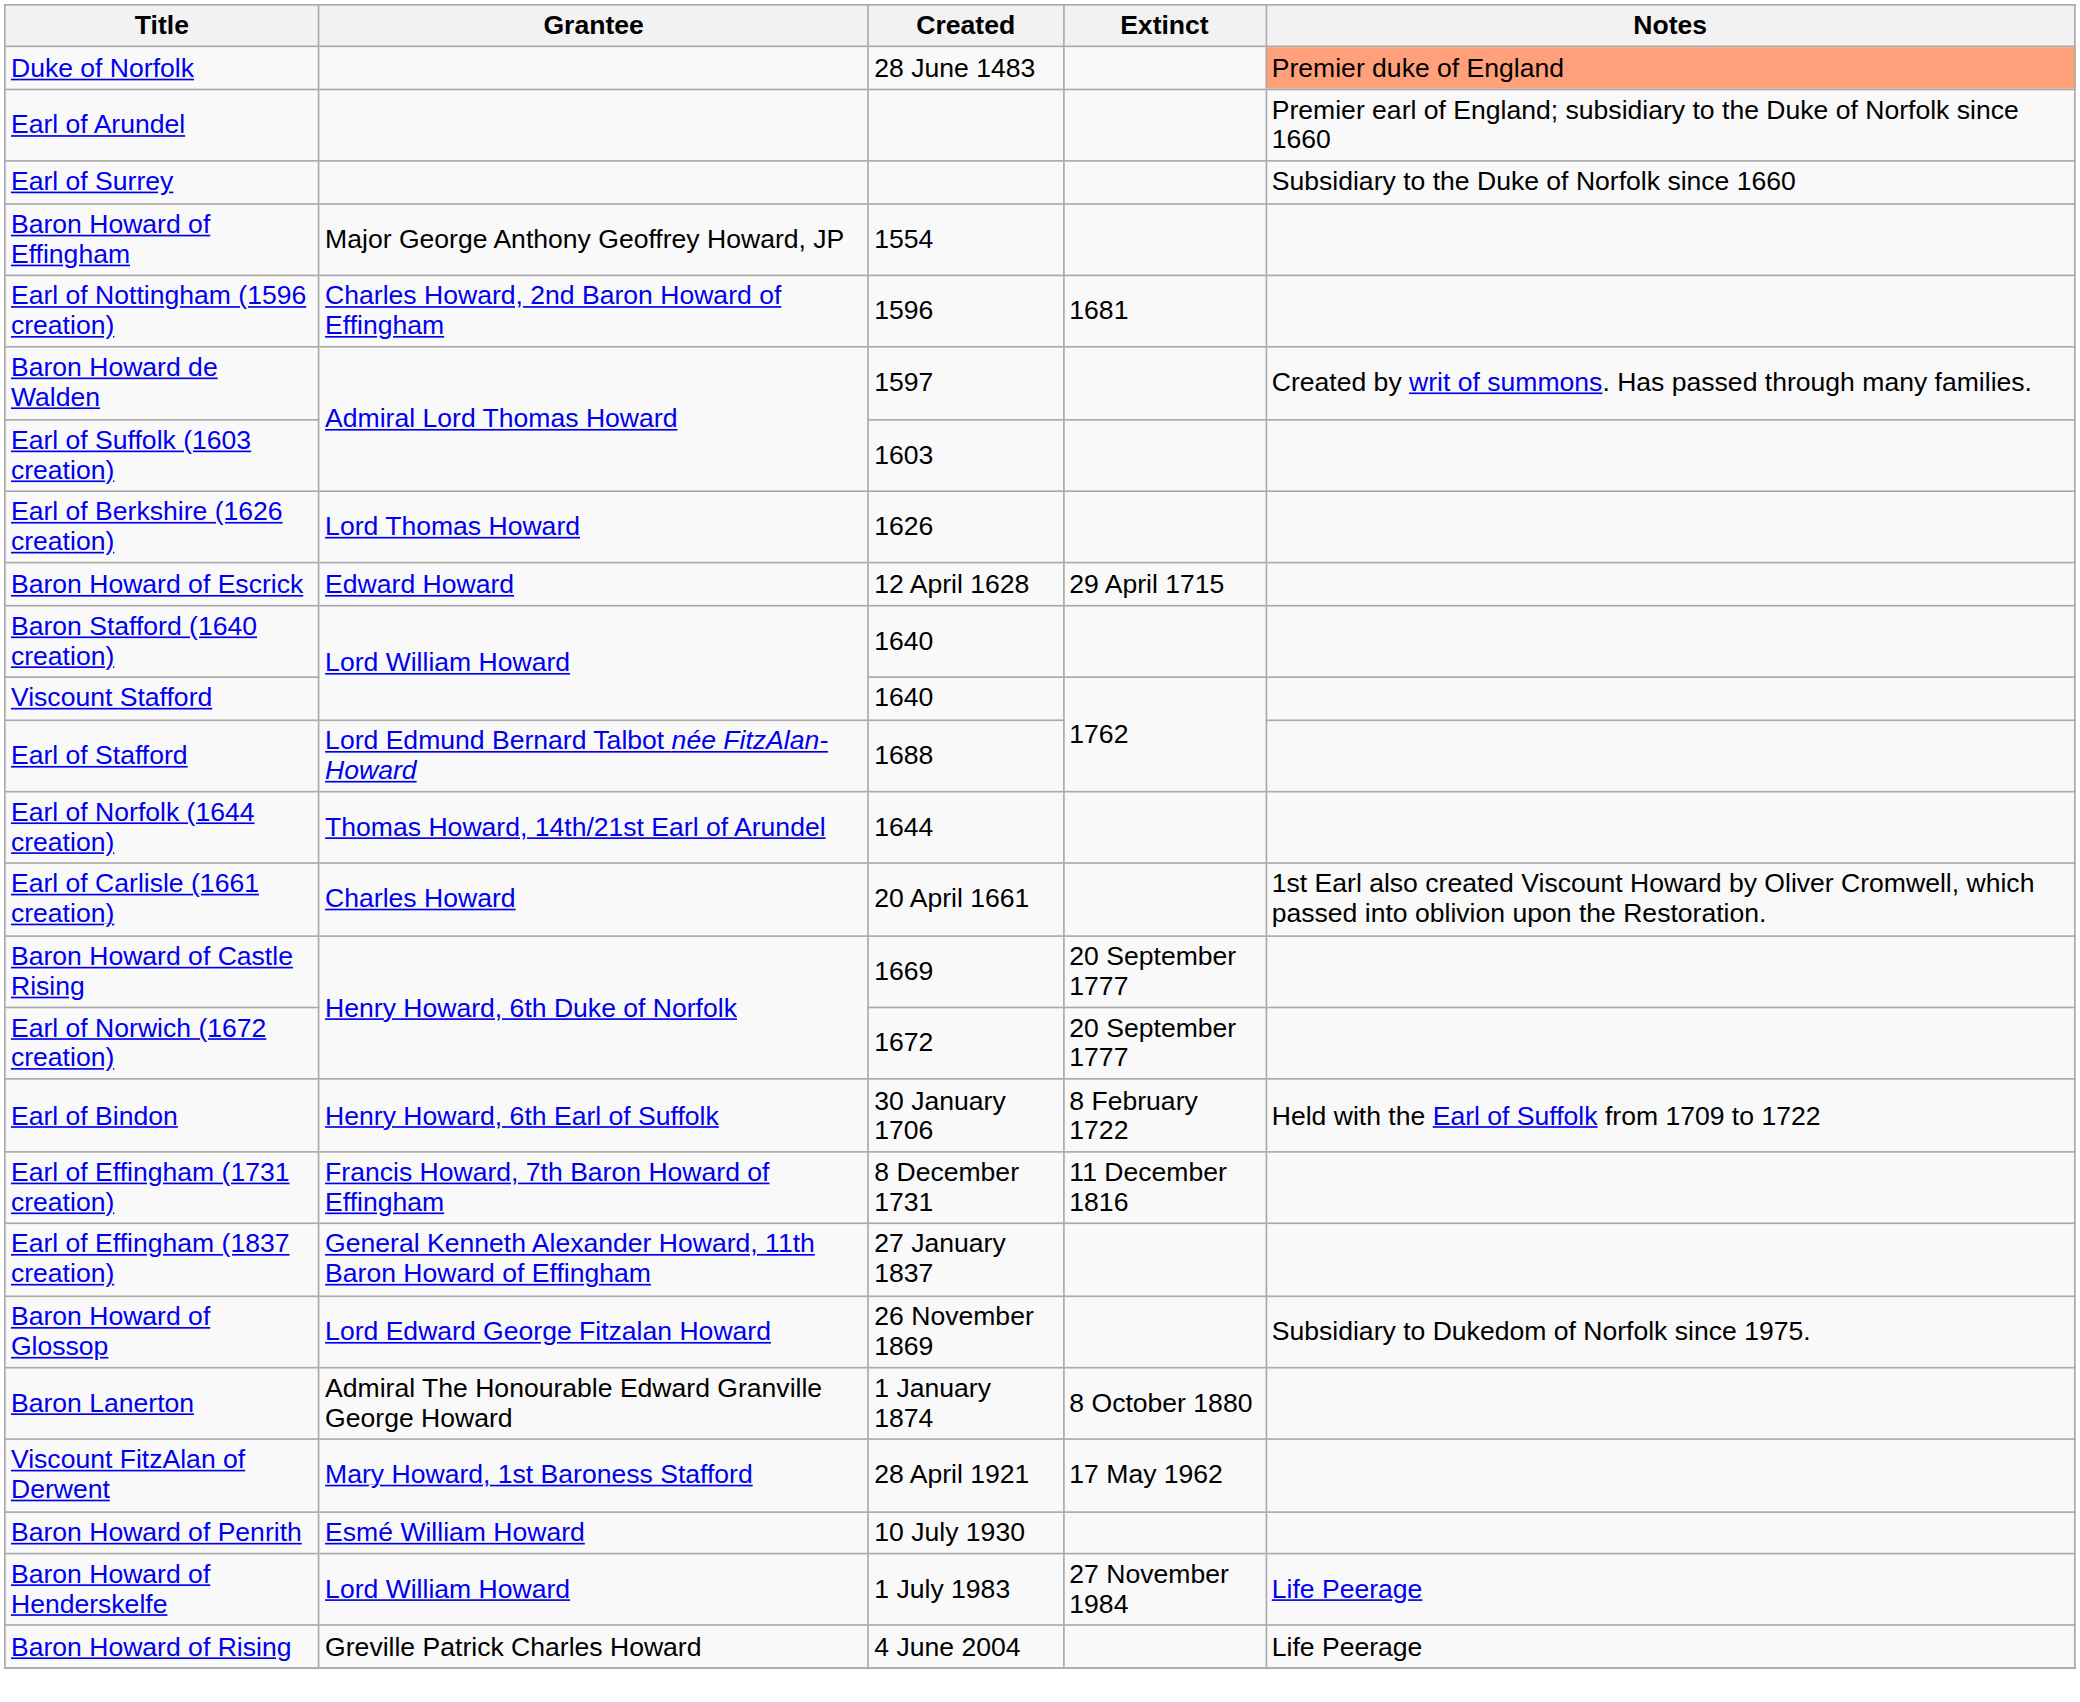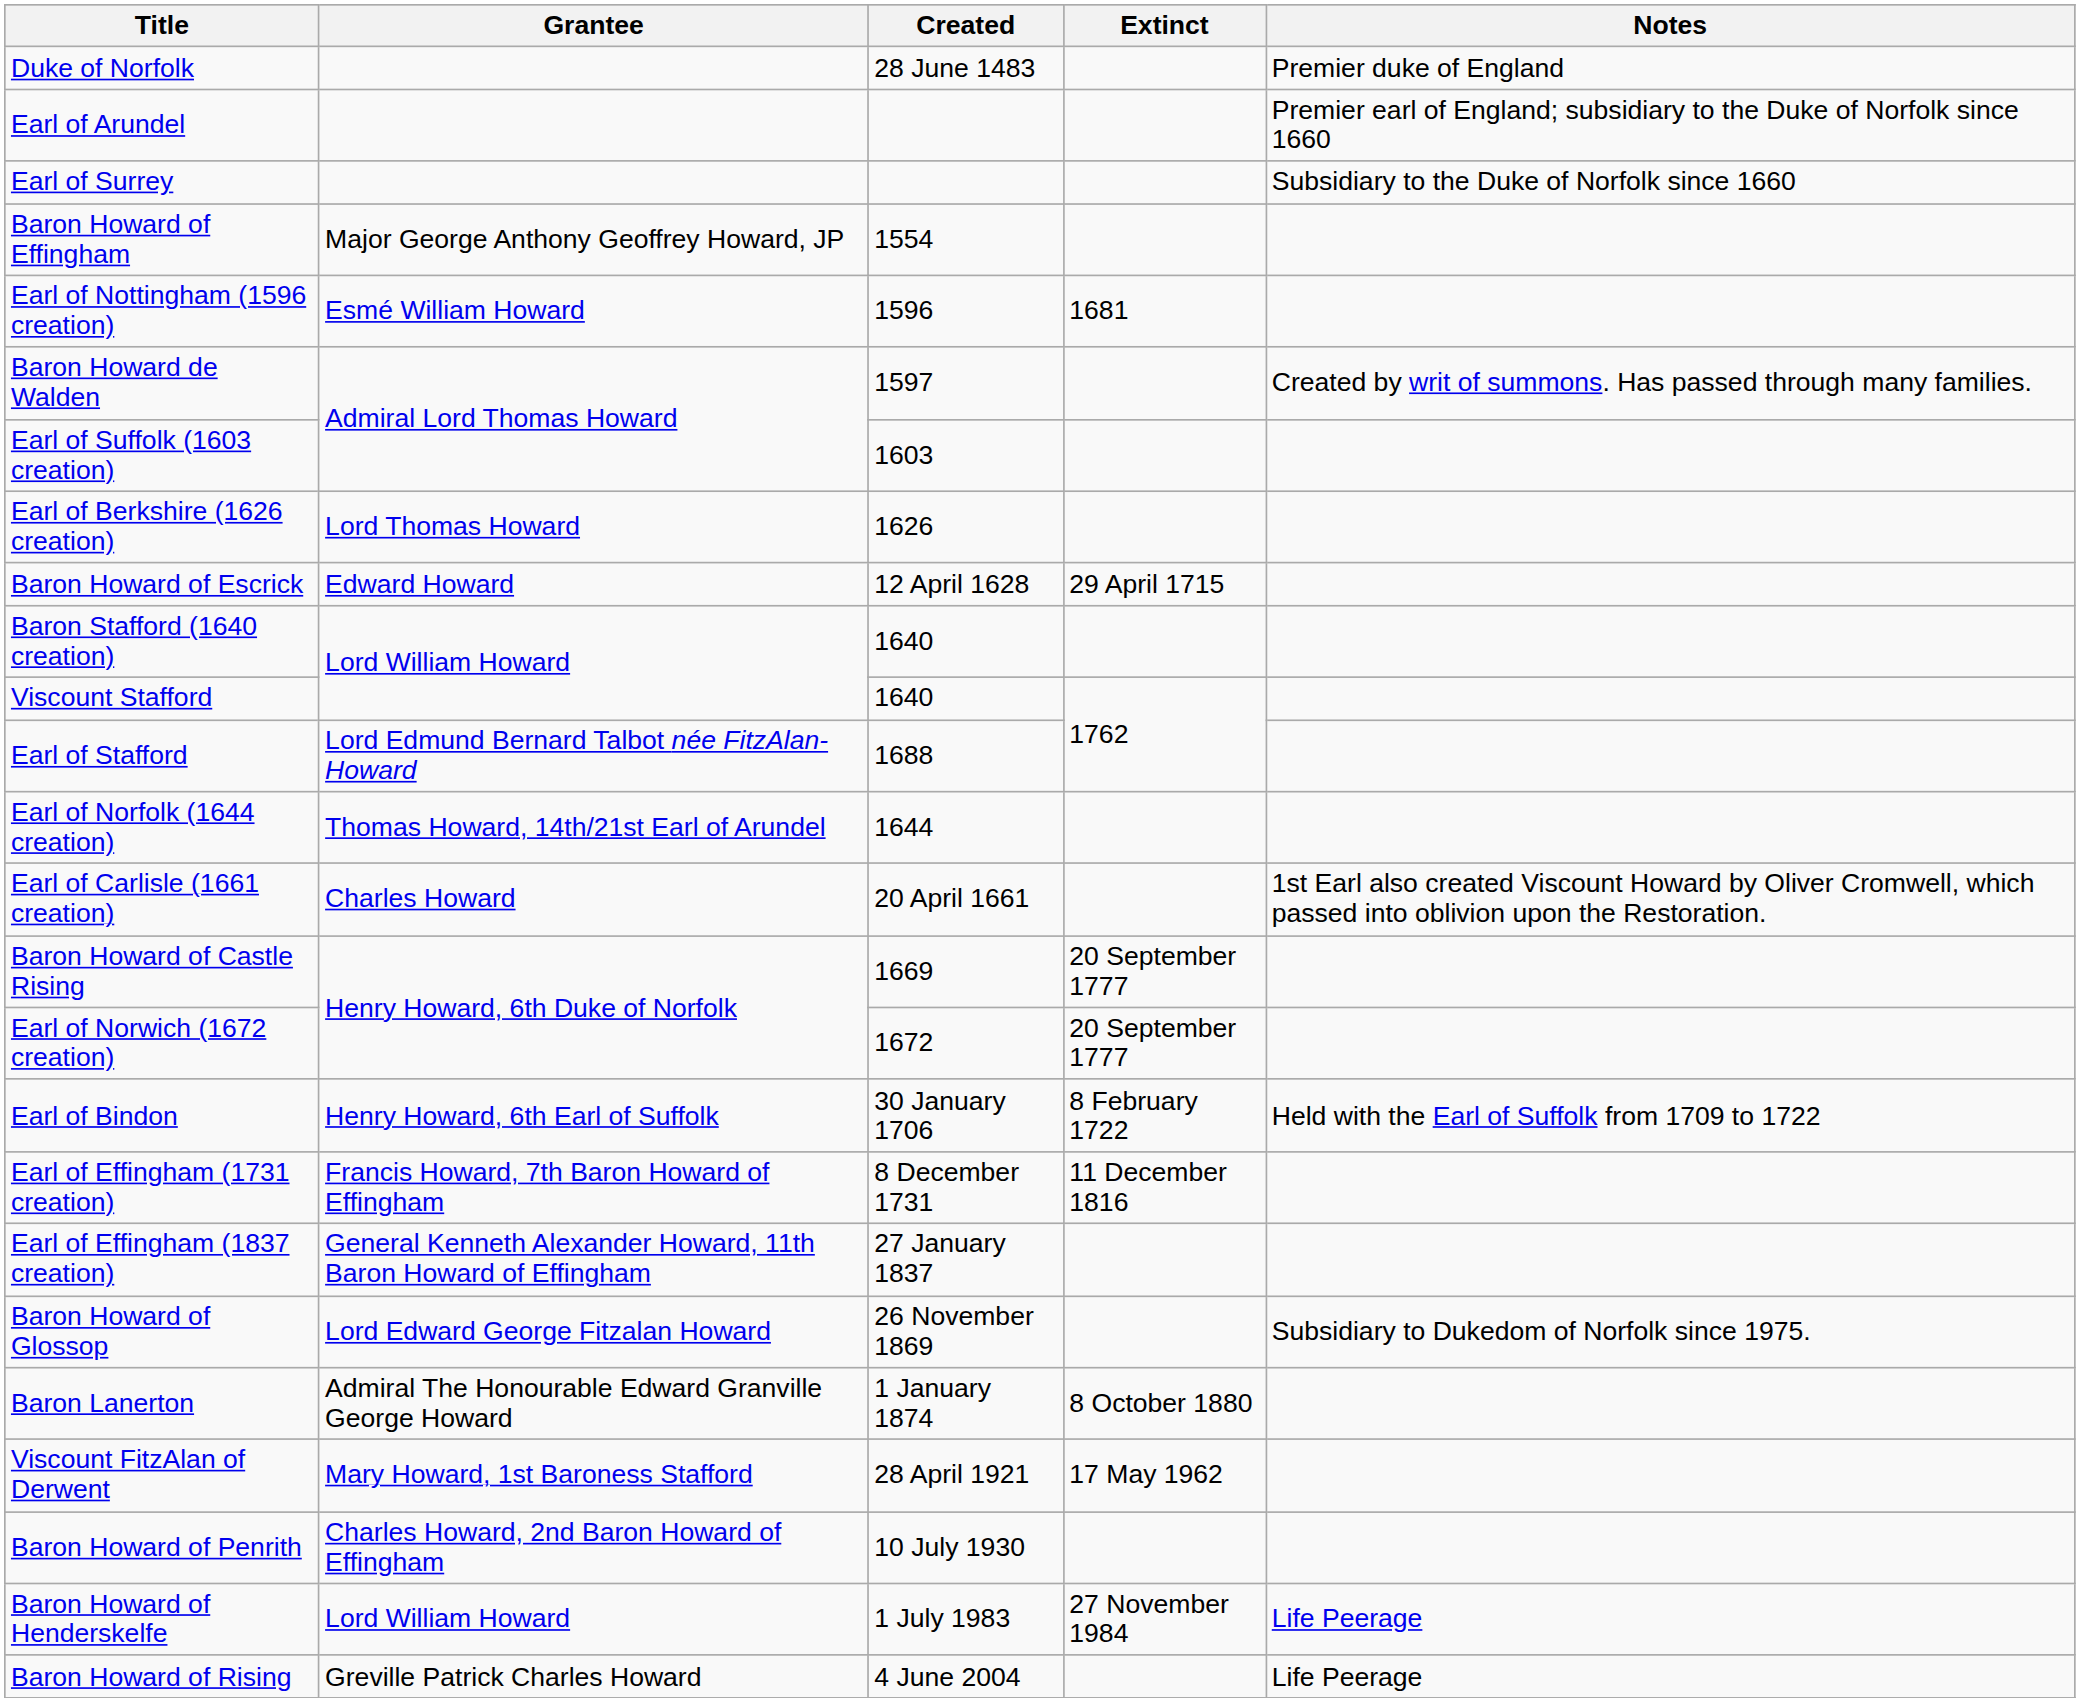Duke of Norfolk | Notes: lightsalmon background -> no background
Earl of Nottingham (1596 creation) | Grantee: Charles Howard, 2nd Baron Howard of Effingham -> Esmé William Howard
Baron Howard of Penrith | Grantee: Esmé William Howard -> Charles Howard, 2nd Baron Howard of Effingham
